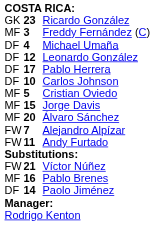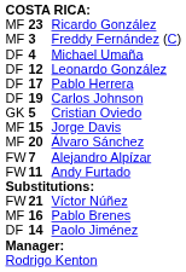Ricardo González | column 1: GK -> MF
Carlos Johnson | column 2: 10 -> 19
Cristian Oviedo | column 1: MF -> GK
